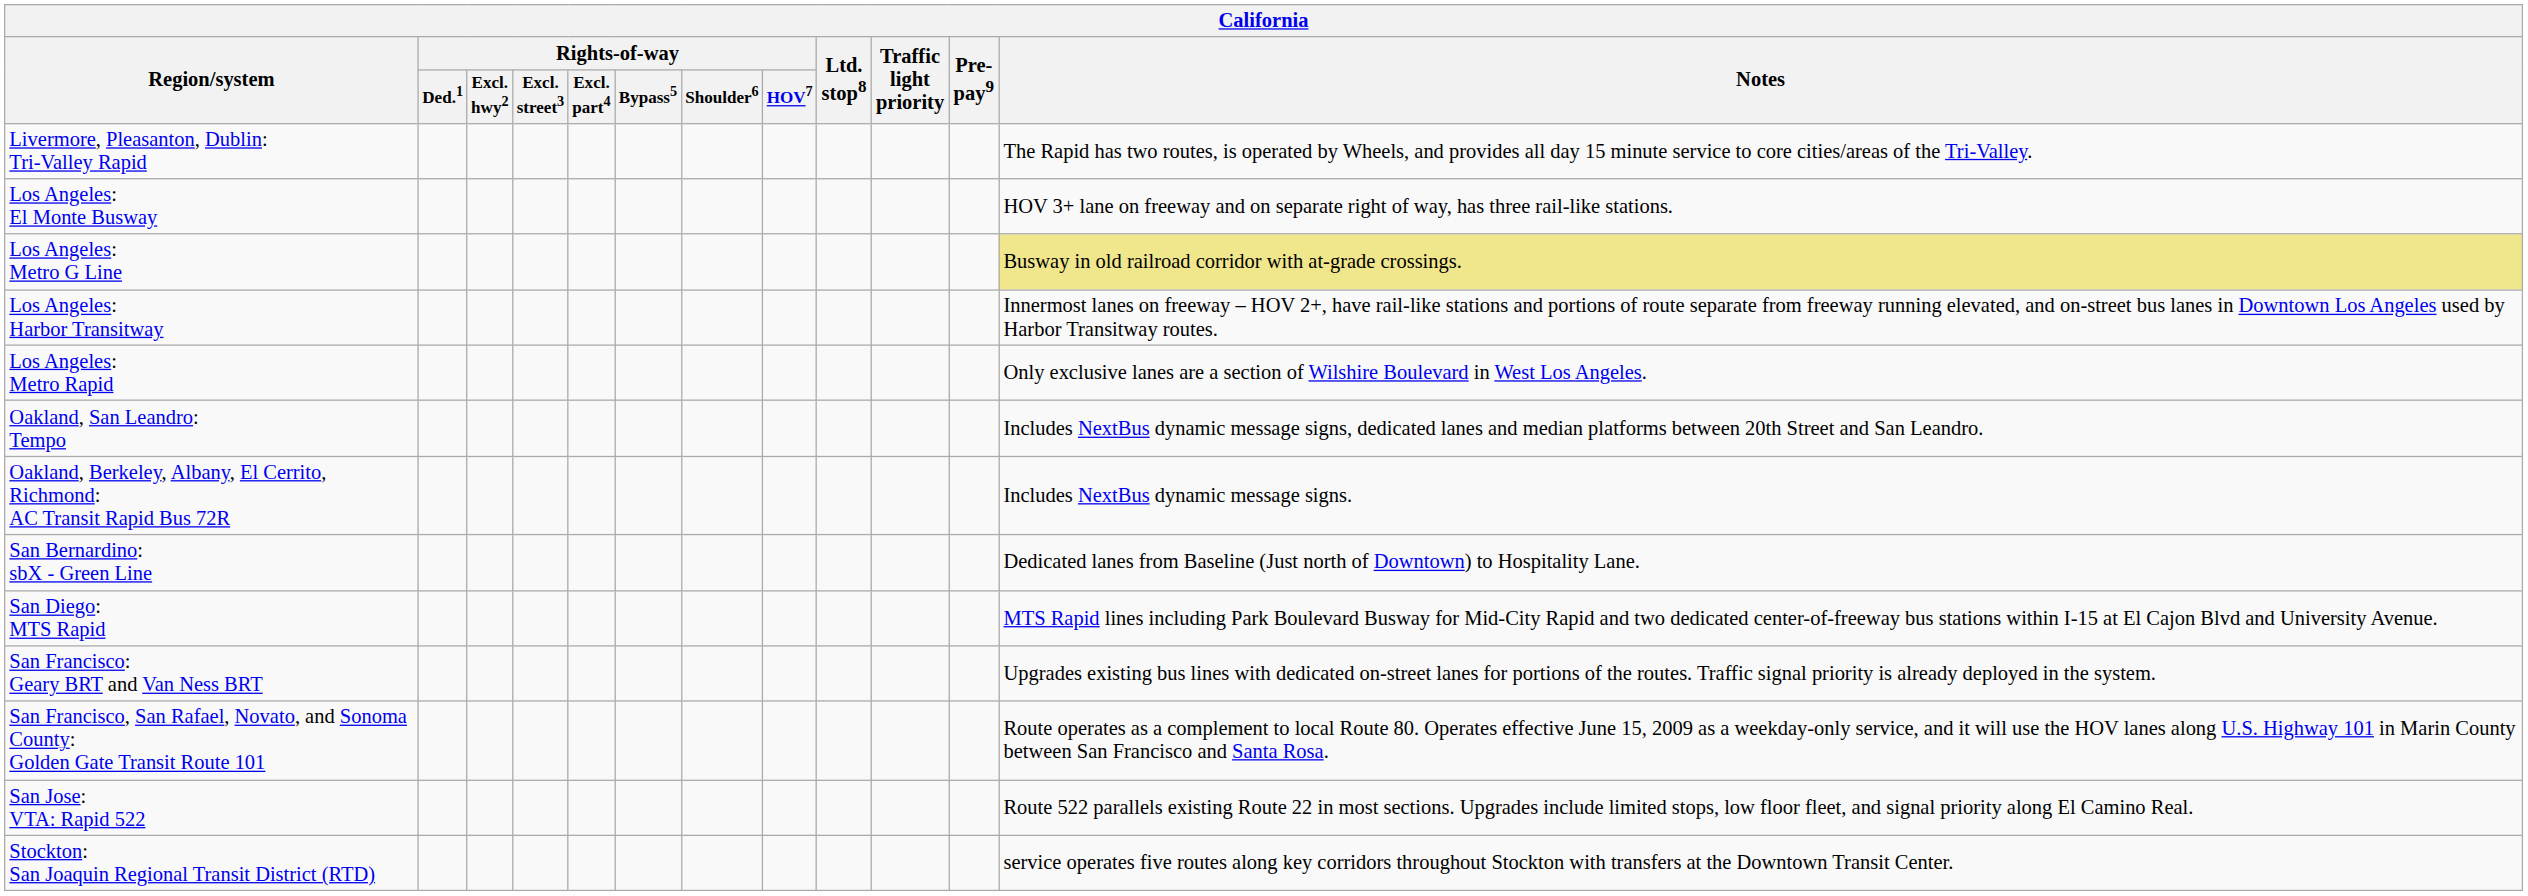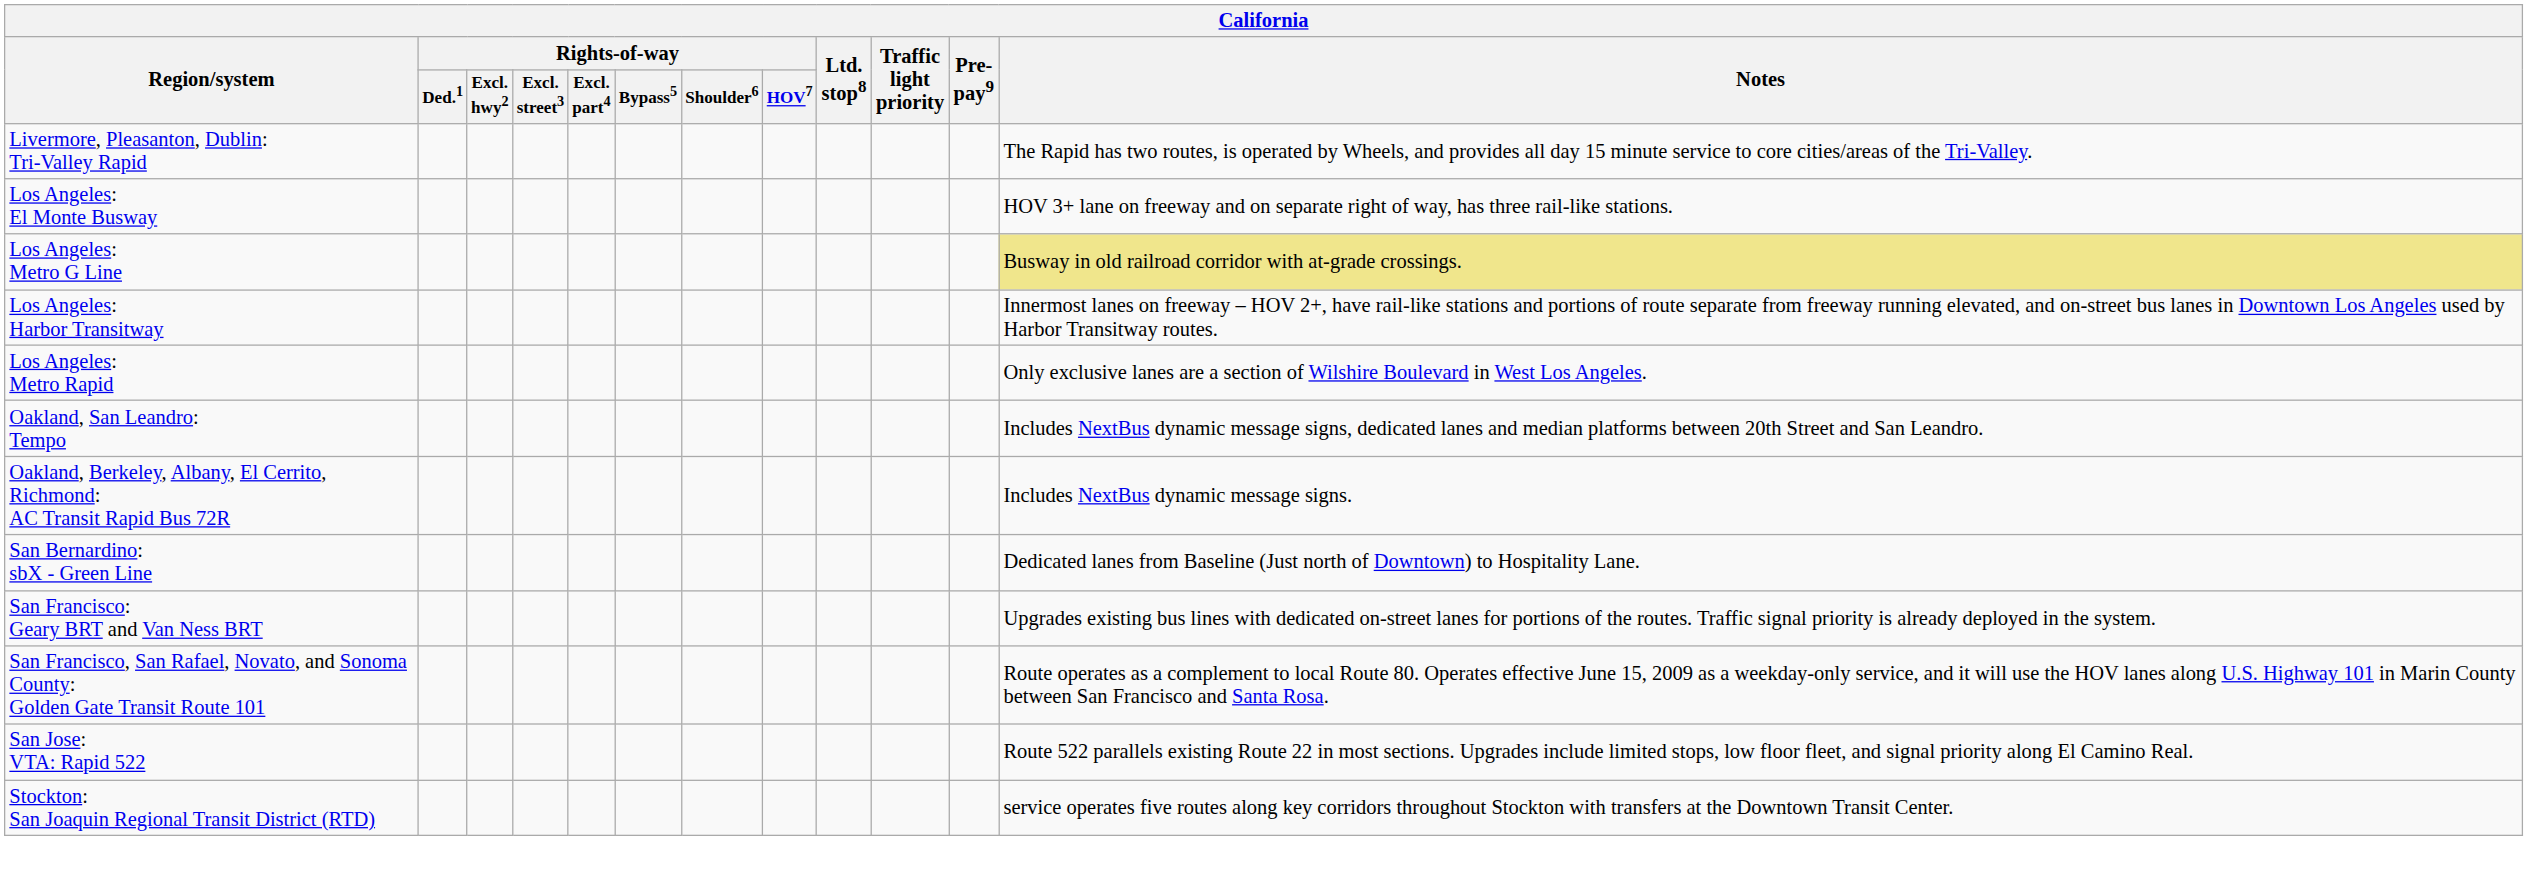- row: San Diego: MTS Rapid | MTS Rapid lines including Park Boulevard Busway for Mid-City Rapid and two dedicated center-of-freeway bus stations within I-15 at El Cajon Blvd and University Avenue.
